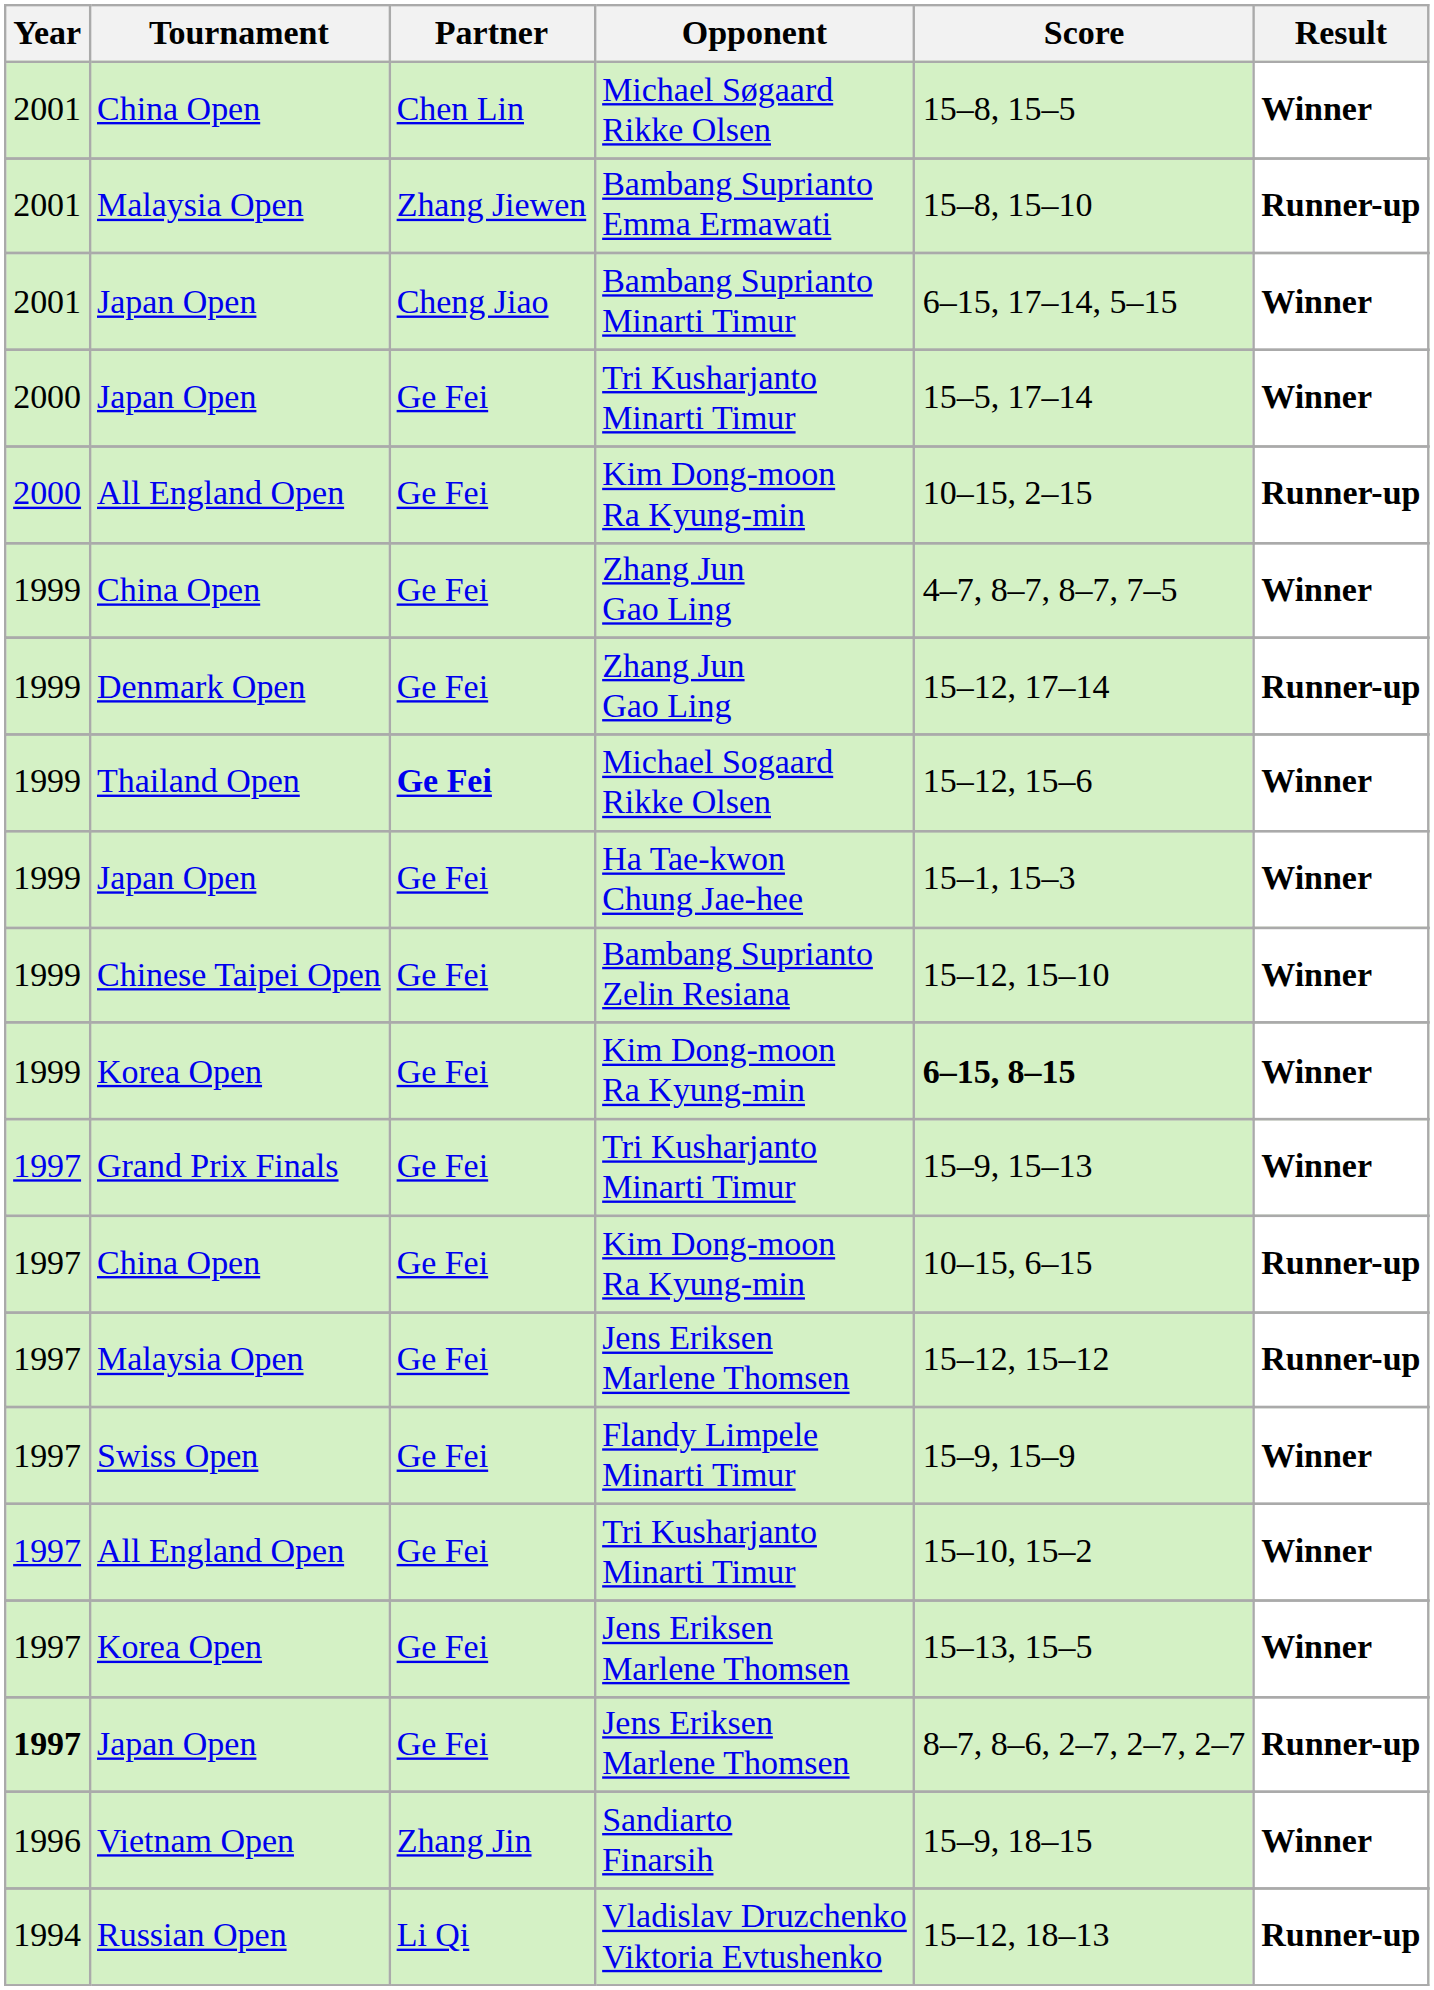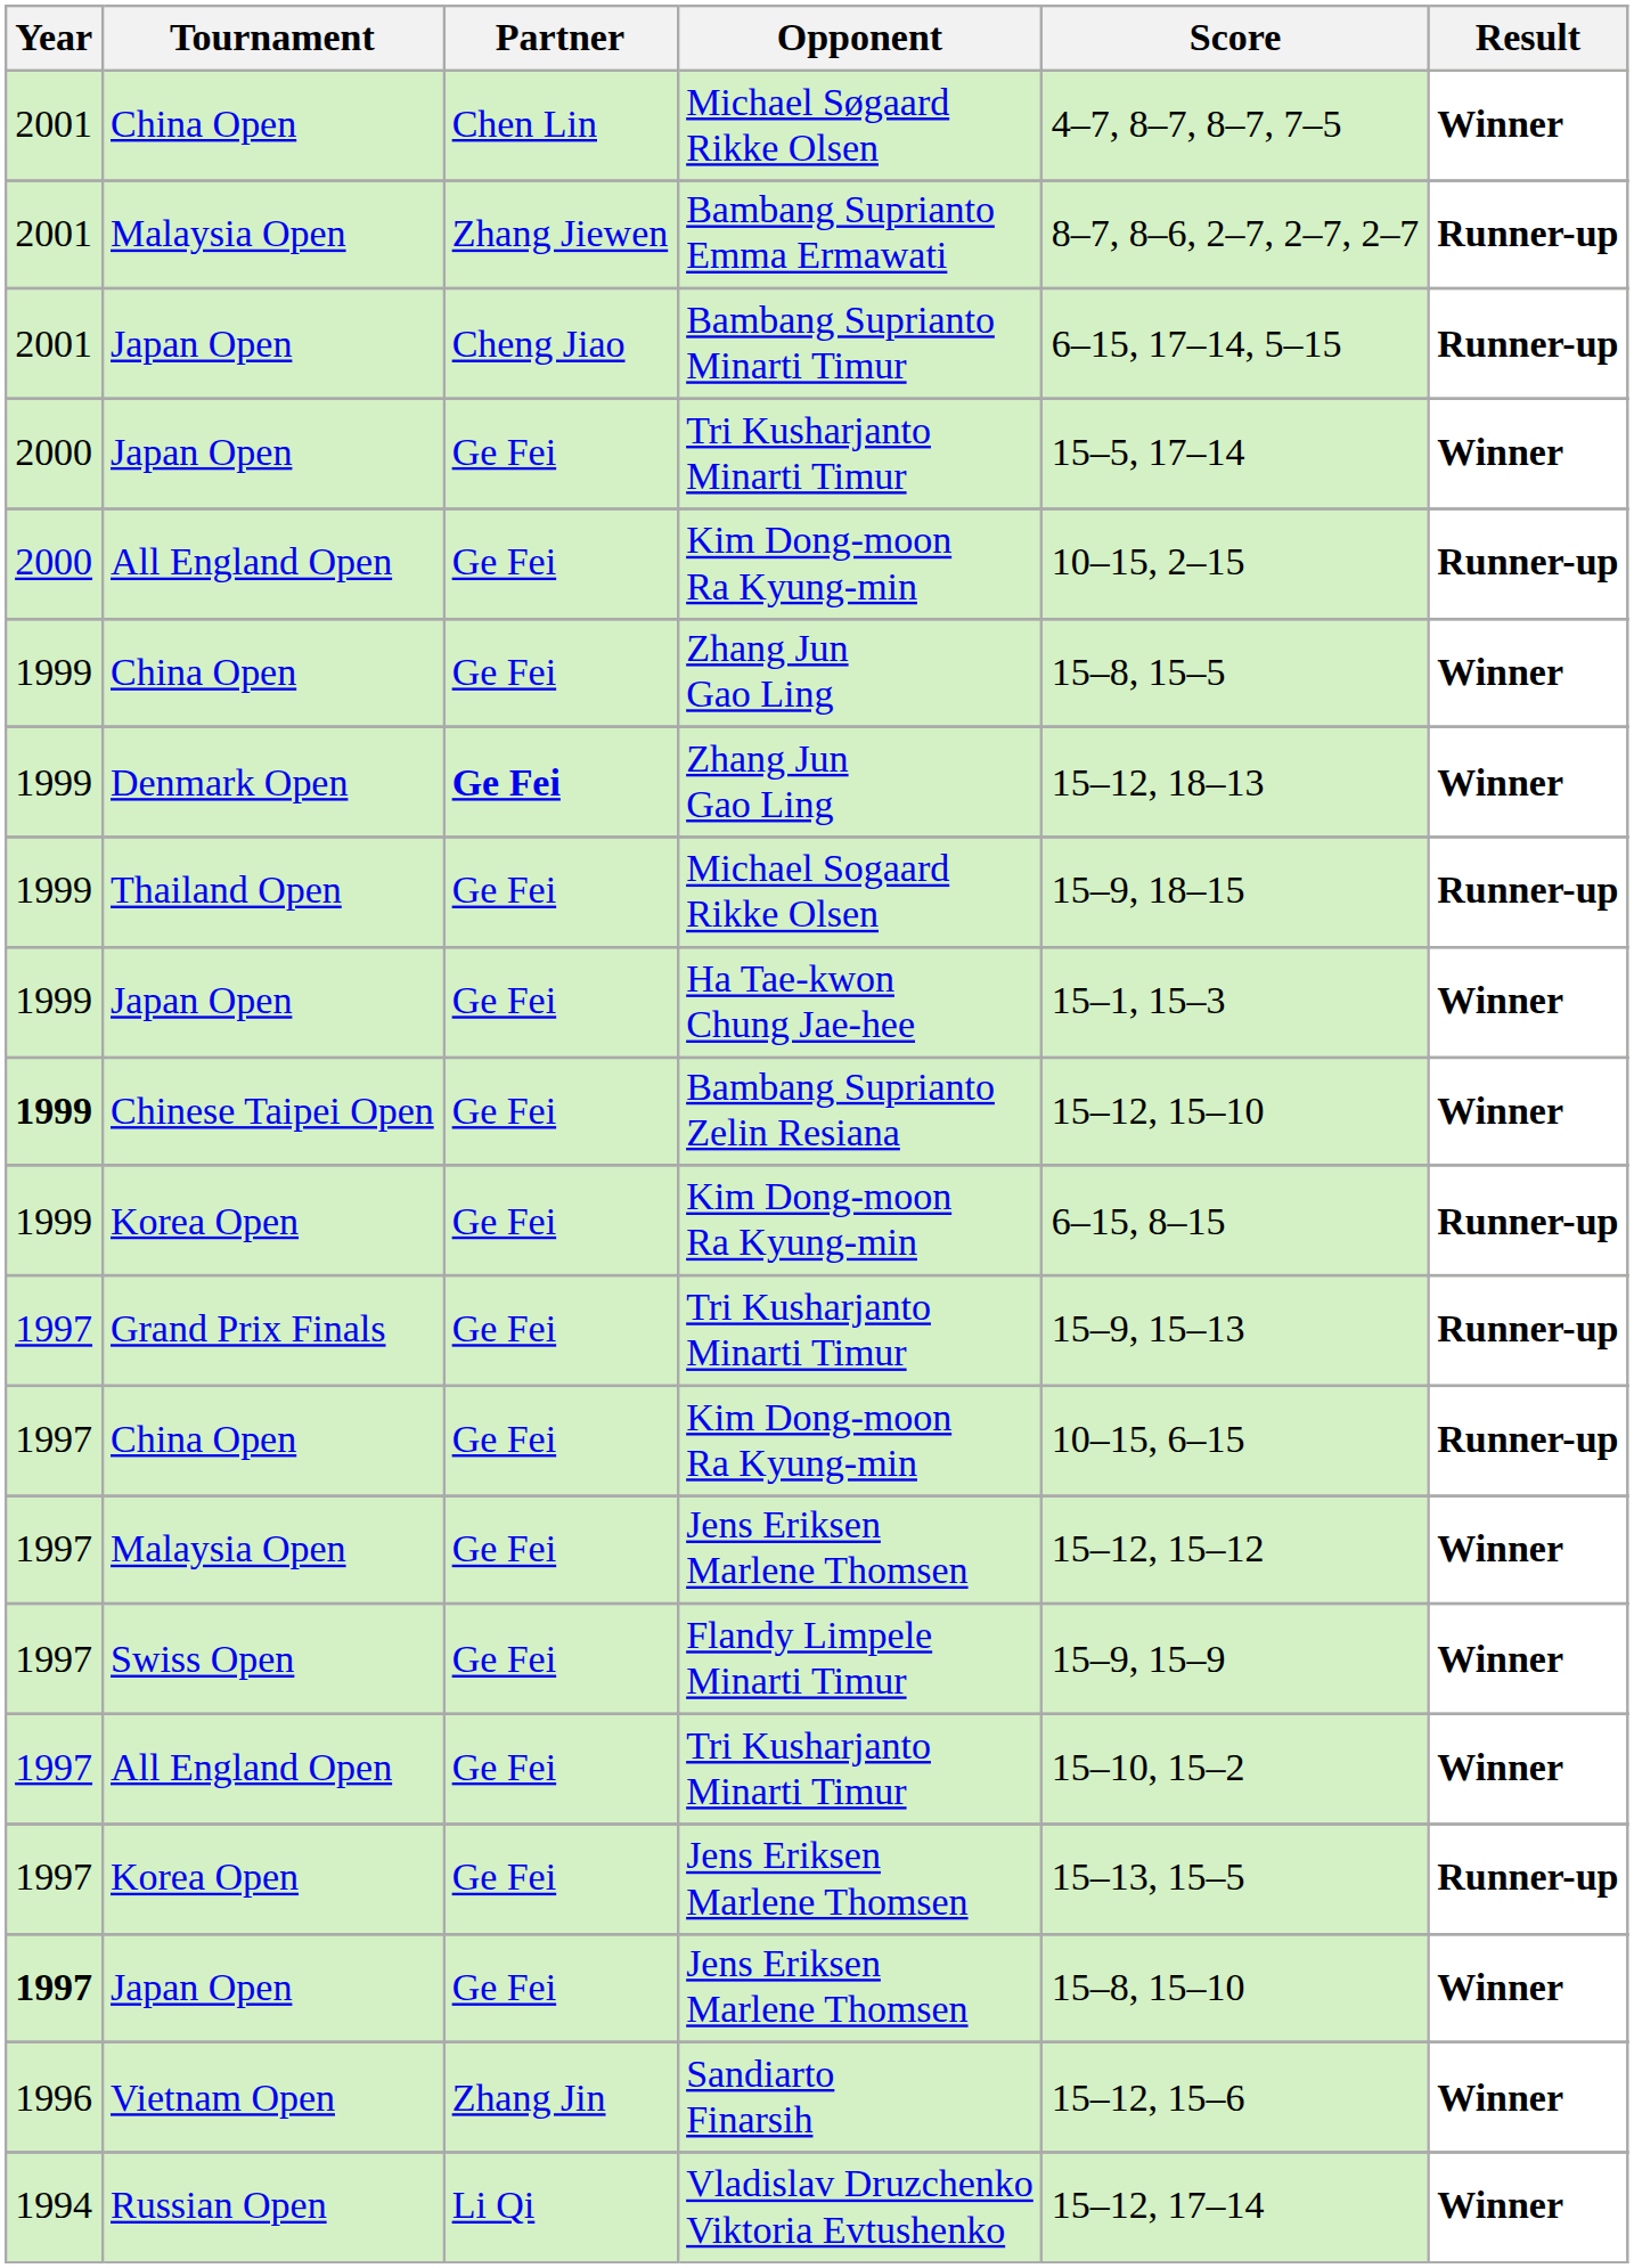Michael Søgaard Rikke Olsen | Score: 15–8, 15–5 -> 4–7, 8–7, 8–7, 7–5
Bambang Suprianto Emma Ermawati | Score: 15–8, 15–10 -> 8–7, 8–6, 2–7, 2–7, 2–7
Bambang Suprianto Minarti Timur | Result: Winner -> Runner-up
China Open / Zhang Jun Gao Ling | Score: 4–7, 8–7, 8–7, 7–5 -> 15–8, 15–5
Denmark Open / Zhang Jun Gao Ling | Partner: normal -> bold
Denmark Open / Zhang Jun Gao Ling | Score: 15–12, 17–14 -> 15–12, 18–13
Denmark Open / Zhang Jun Gao Ling | Result: Runner-up -> Winner
Michael Sogaard Rikke Olsen | Partner: bold -> normal
Michael Sogaard Rikke Olsen | Score: 15–12, 15–6 -> 15–9, 18–15
Michael Sogaard Rikke Olsen | Result: Winner -> Runner-up
Bambang Suprianto Zelin Resiana | Year: normal -> bold
Korea Open / Kim Dong-moon Ra Kyung-min | Score: bold -> normal
Korea Open / Kim Dong-moon Ra Kyung-min | Result: Winner -> Runner-up
Grand Prix Finals / Tri Kusharjanto Minarti Timur | Result: Winner -> Runner-up
Malaysia Open / Jens Eriksen Marlene Thomsen | Result: Runner-up -> Winner
Korea Open / Jens Eriksen Marlene Thomsen | Result: Winner -> Runner-up
Japan Open / Jens Eriksen Marlene Thomsen | Score: 8–7, 8–6, 2–7, 2–7, 2–7 -> 15–8, 15–10
Japan Open / Jens Eriksen Marlene Thomsen | Result: Runner-up -> Winner
Sandiarto Finarsih | Score: 15–9, 18–15 -> 15–12, 15–6
Vladislav Druzchenko Viktoria Evtushenko | Score: 15–12, 18–13 -> 15–12, 17–14
Vladislav Druzchenko Viktoria Evtushenko | Result: Runner-up -> Winner
